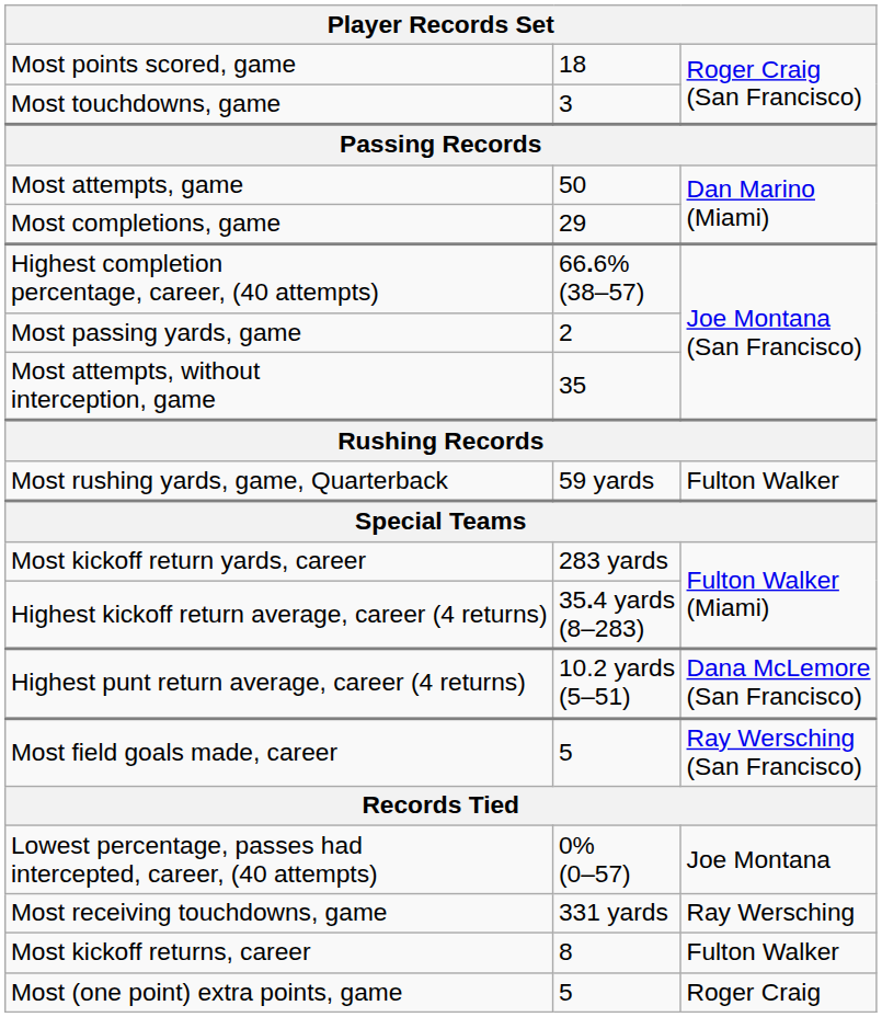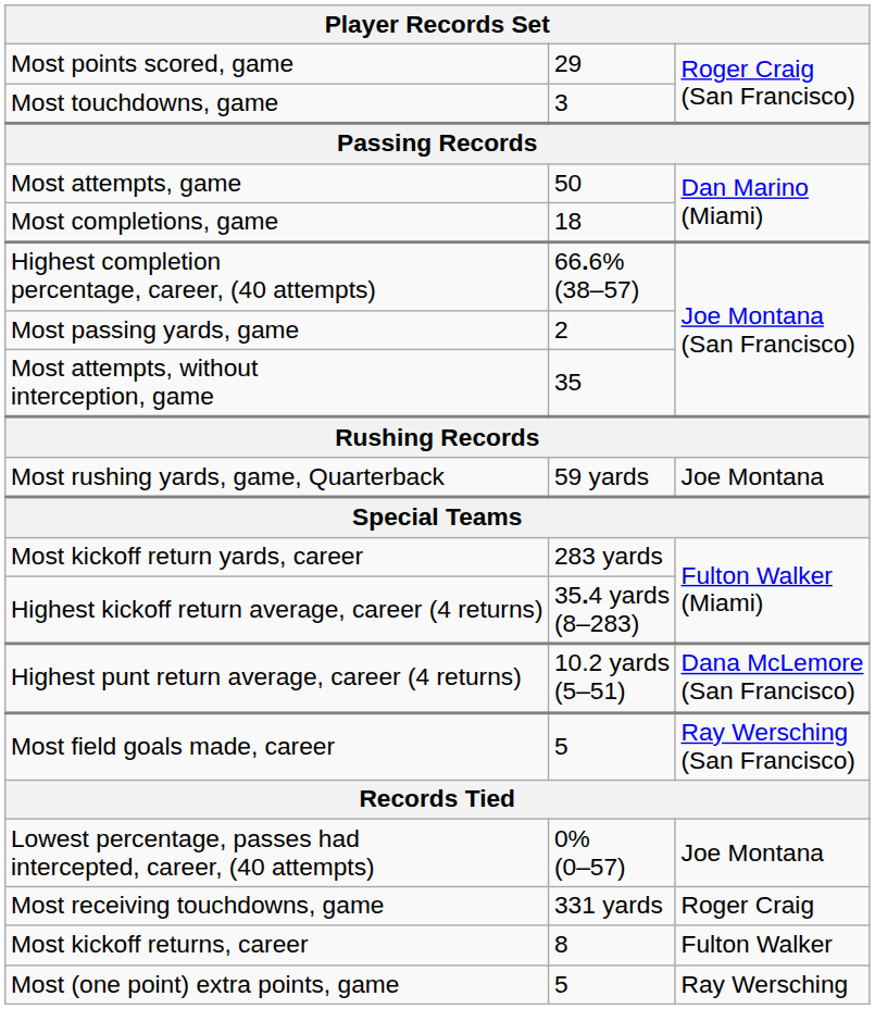Most points scored, game | column 2: 18 -> 29
Most completions, game | column 2: 29 -> 18
Most rushing yards, game, Quarterback | column 3: Fulton Walker -> Joe Montana
Most receiving touchdowns, game | column 3: Ray Wersching -> Roger Craig
Most (one point) extra points, game | column 3: Roger Craig -> Ray Wersching
